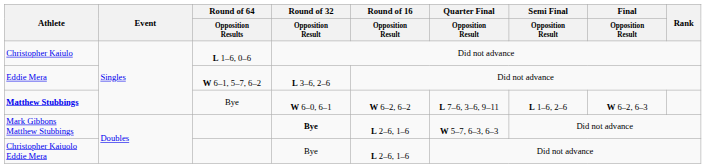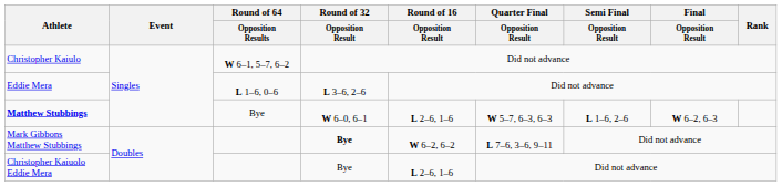Christopher Kaiulo | Round of 64 / Opposition Results: L 1–6, 0–6 -> W 6–1, 5–7, 6–2
Eddie Mera | Round of 64 / Opposition Results: W 6–1, 5–7, 6–2 -> L 1–6, 0–6
Matthew Stubbings | Round of 16 / Opposition Result: W 6–2, 6–2 -> L 2–6, 1–6
Matthew Stubbings | Quarter Final / Opposition Result: L 7–6, 3–6, 9–11 -> W 5–7, 6–3, 6–3
Mark Gibbons Matthew Stubbings | Round of 16 / Opposition Result: L 2–6, 1–6 -> W 6–2, 6–2
Mark Gibbons Matthew Stubbings | Quarter Final / Opposition Result: W 5–7, 6–3, 6–3 -> L 7–6, 3–6, 9–11
